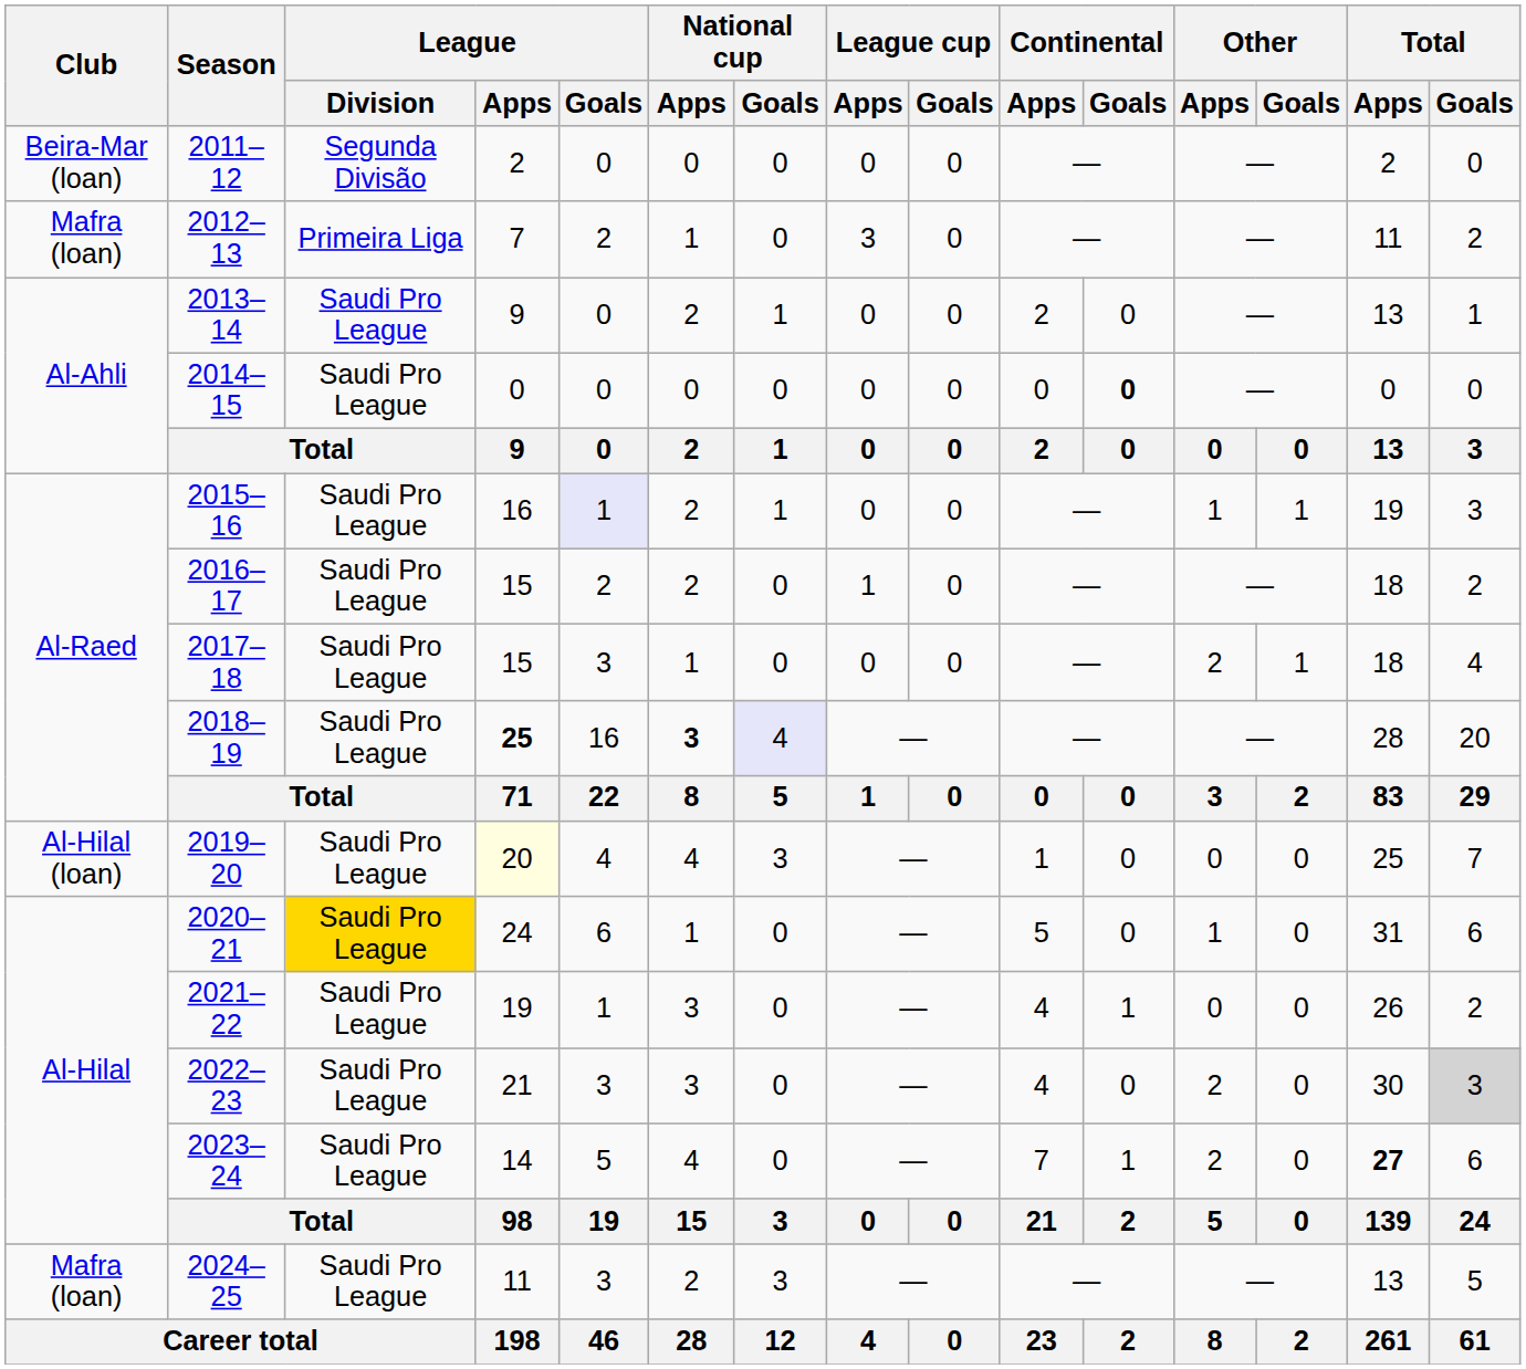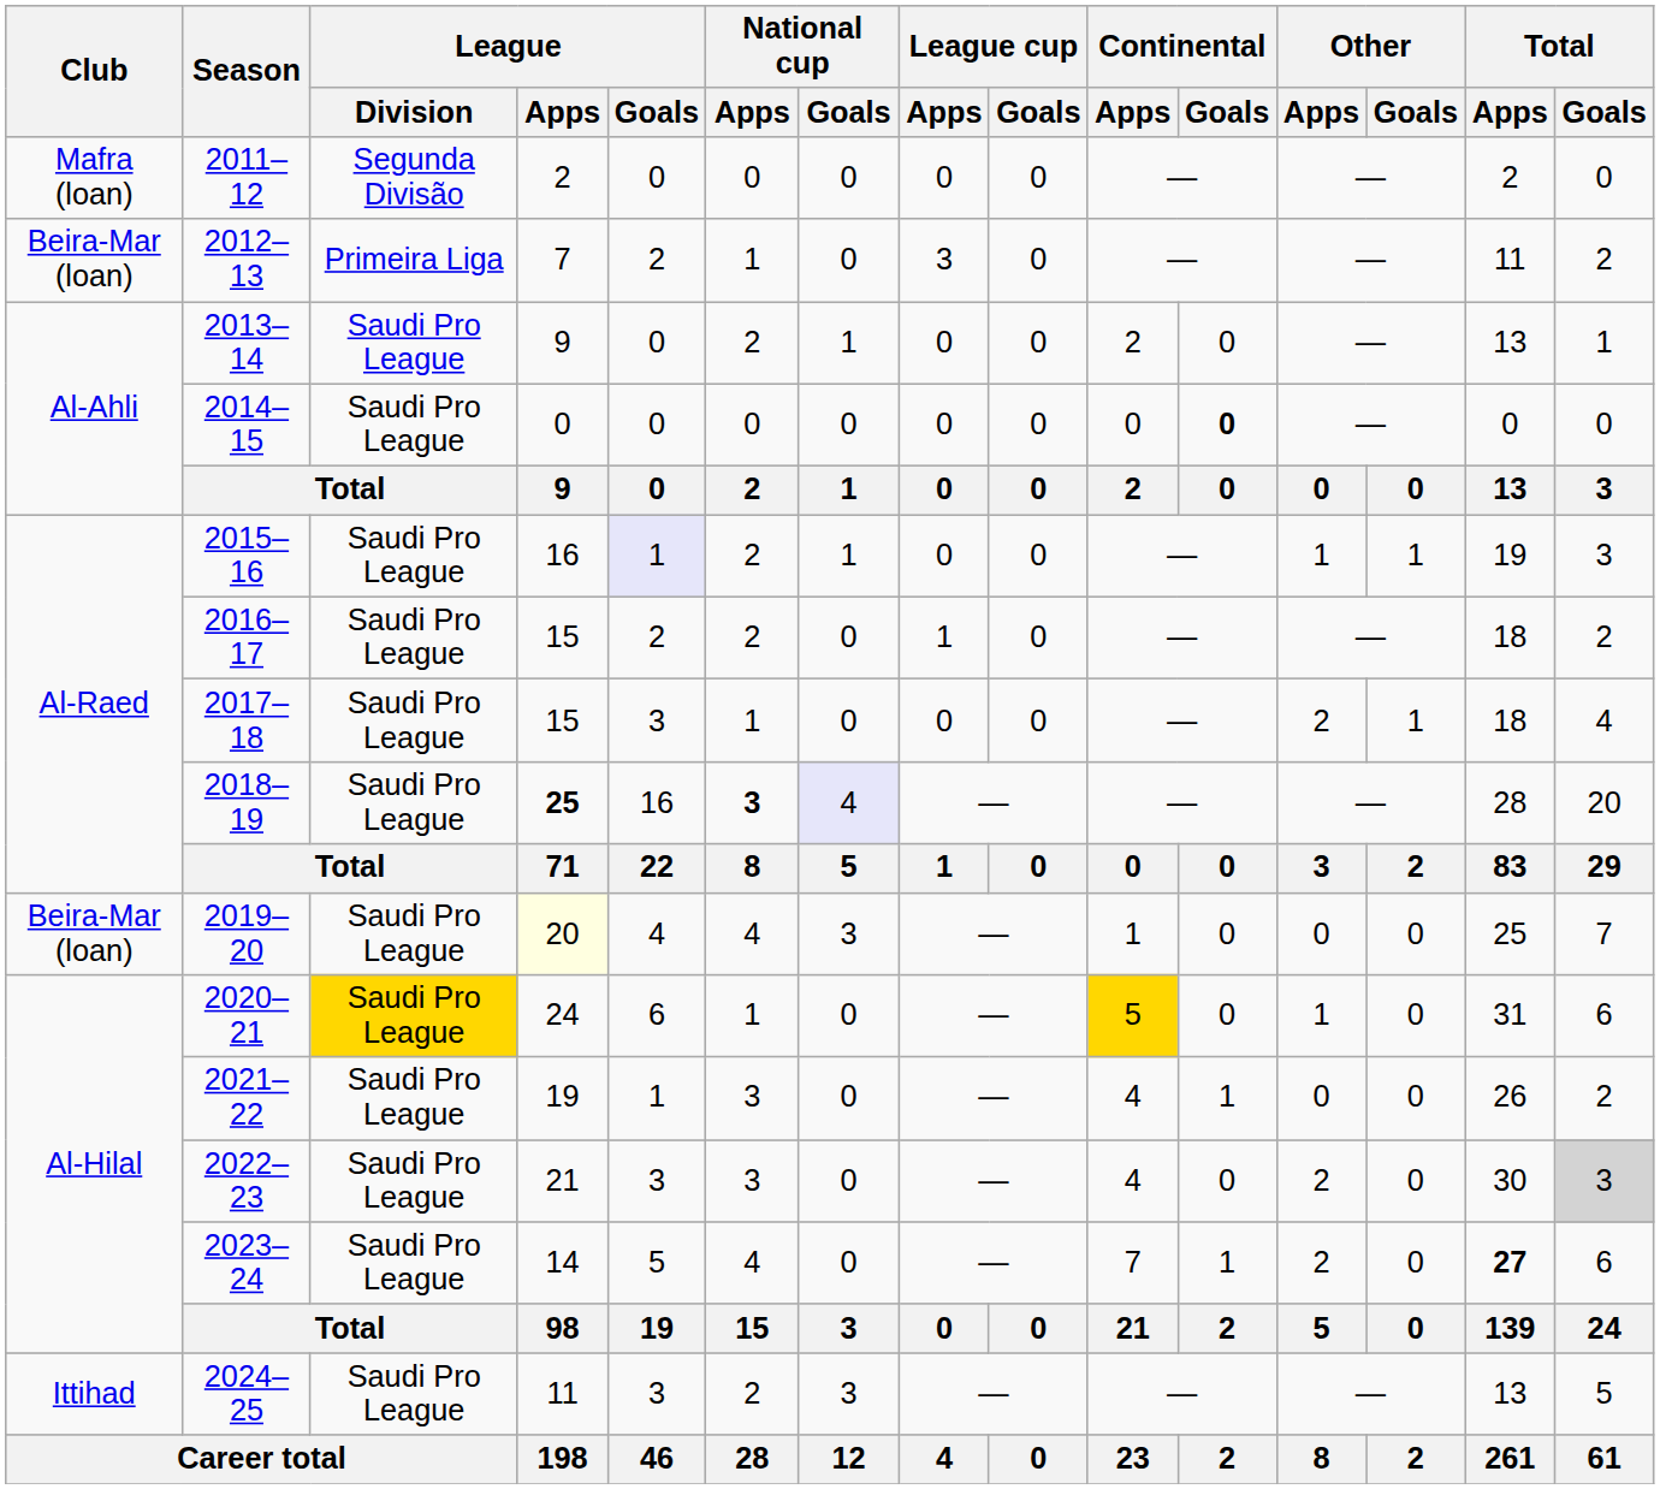2011–12 | Club: Beira-Mar (loan) -> Mafra (loan)
2012–13 | Club: Mafra (loan) -> Beira-Mar (loan)
2019–20 | Club: Al-Hilal (loan) -> Beira-Mar (loan)
2020–21 | Continental / Apps: no background -> gold background
2024–25 | Club: Mafra (loan) -> Ittihad
